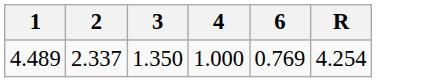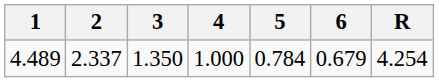+ column: 5 | 0.784
4.489 | 6: 0.769 -> 0.679
